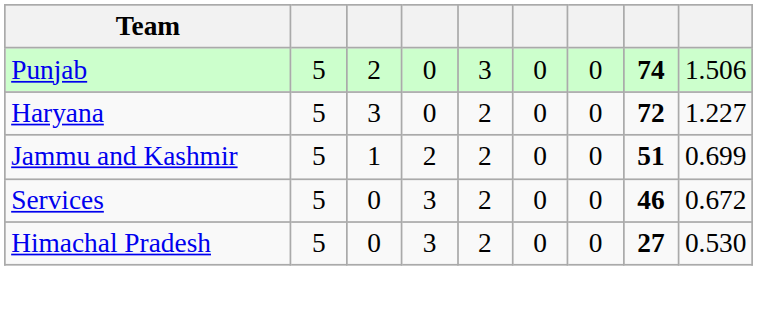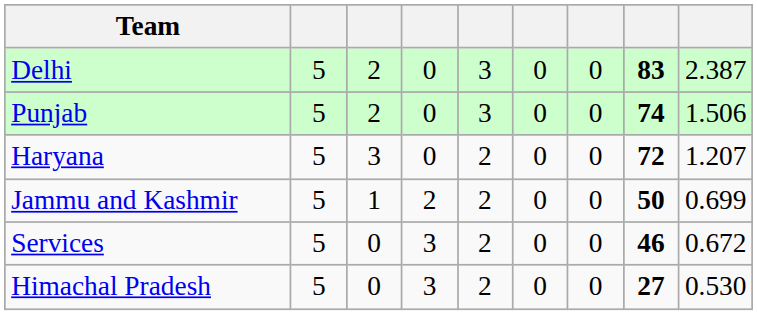+ row: Delhi | 5 | 2 | 0 | 3 | 0 | 0 | 83 | 2.387
Haryana | column 9: 1.227 -> 1.207
Jammu and Kashmir | column 8: 51 -> 50
